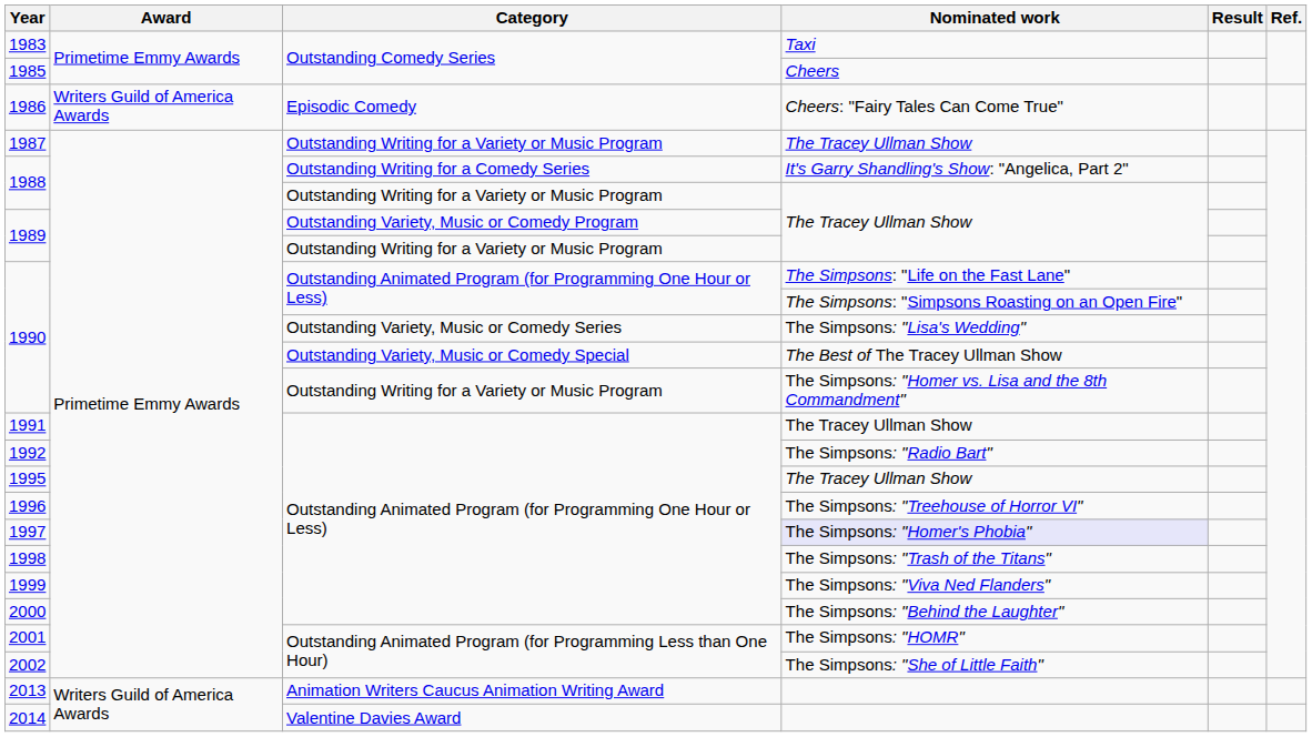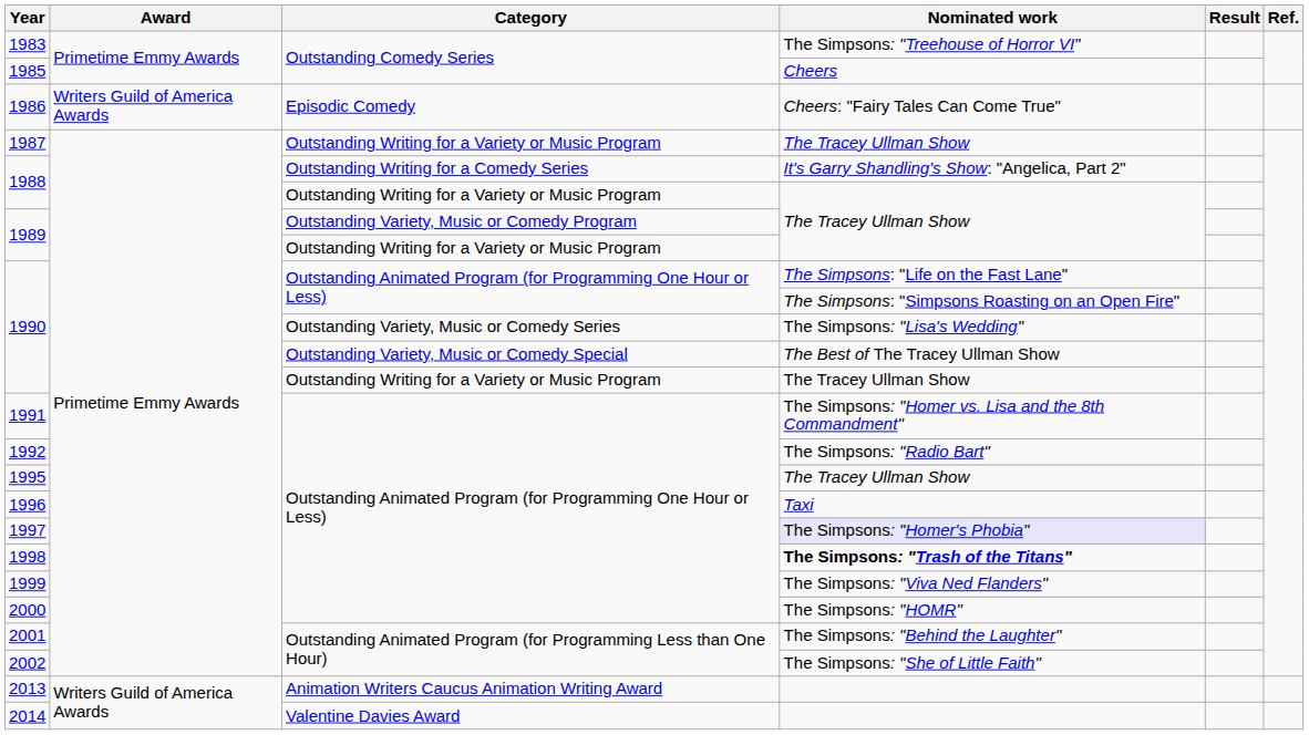1983 | Nominated work: Taxi -> The Simpsons: "Treehouse of Horror VI"
1990 / Outstanding Writing for a Variety or Music Program | Nominated work: The Simpsons: "Homer vs. Lisa and the 8th Commandment" -> The Tracey Ullman Show
1991 | Nominated work: The Tracey Ullman Show -> The Simpsons: "Homer vs. Lisa and the 8th Commandment"
1996 | Nominated work: The Simpsons: "Treehouse of Horror VI" -> Taxi
1998 | Nominated work: normal -> bold
2000 | Nominated work: The Simpsons: "Behind the Laughter" -> The Simpsons: "HOMR"
2001 | Nominated work: The Simpsons: "HOMR" -> The Simpsons: "Behind the Laughter"
